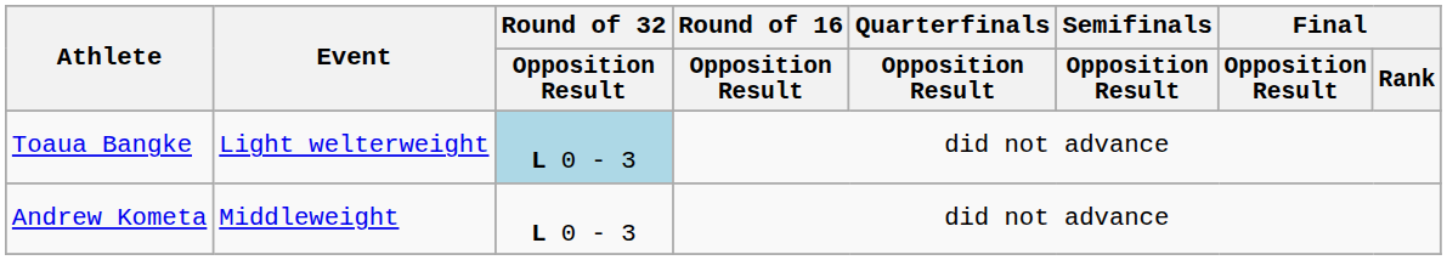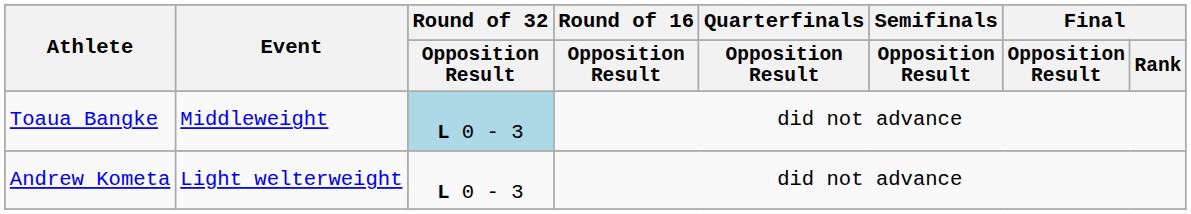Toaua Bangke | Event: Light welterweight -> Middleweight
Andrew Kometa | Event: Middleweight -> Light welterweight
